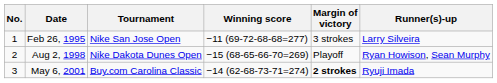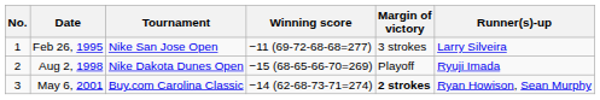Aug 2, 1998 | Runner(s)-up: Ryan Howison, Sean Murphy -> Ryuji Imada
May 6, 2001 | Runner(s)-up: Ryuji Imada -> Ryan Howison, Sean Murphy
